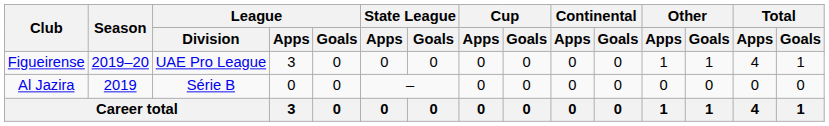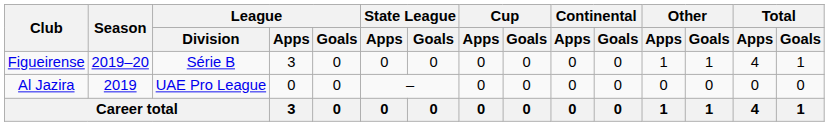Figueirense | League / Division: UAE Pro League -> Série B
Al Jazira | League / Division: Série B -> UAE Pro League
